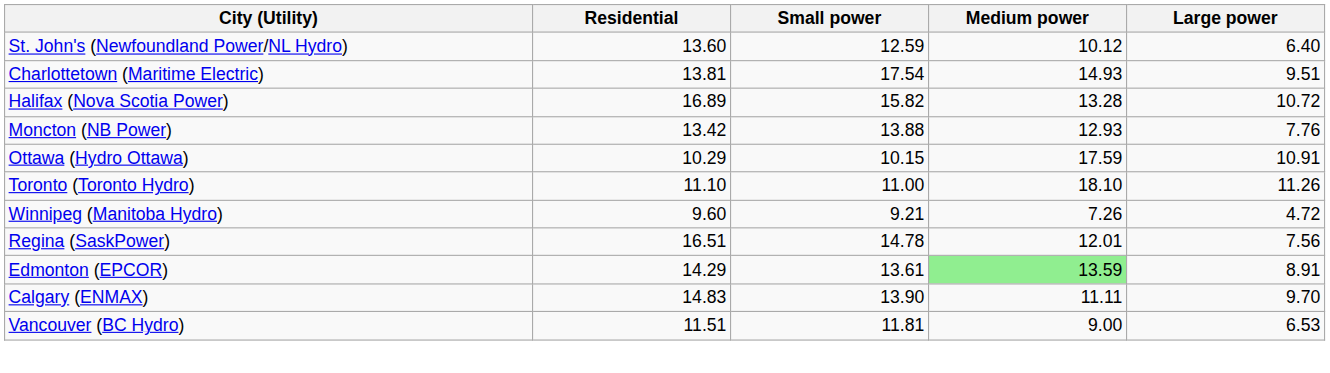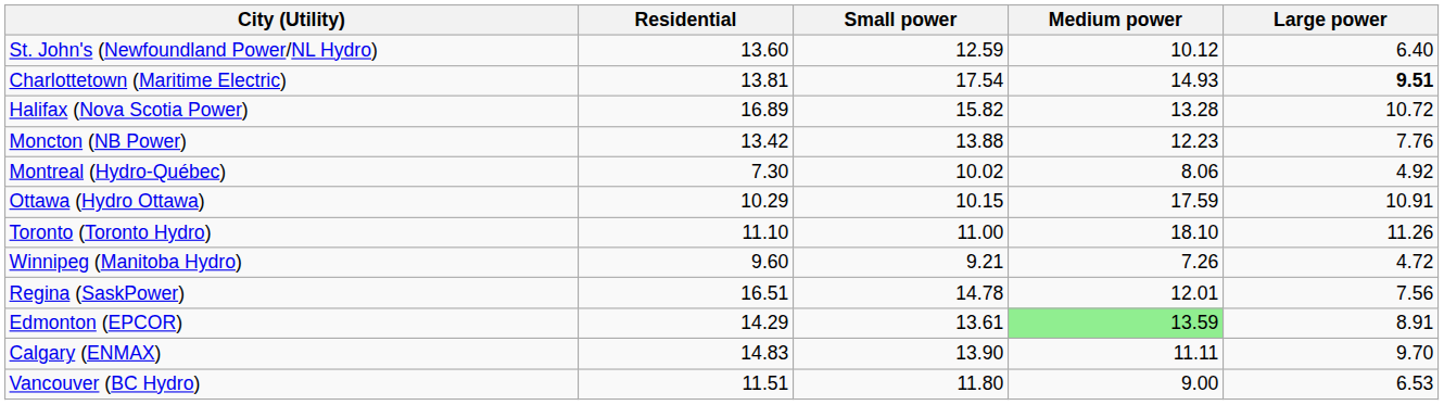Charlottetown (Maritime Electric) | Large power: normal -> bold
Moncton (NB Power) | Medium power: 12.93 -> 12.23
+ row: Montreal (Hydro-Québec) | 7.30 | 10.02 | 8.06 | 4.92
Vancouver (BC Hydro) | Small power: 11.81 -> 11.80
